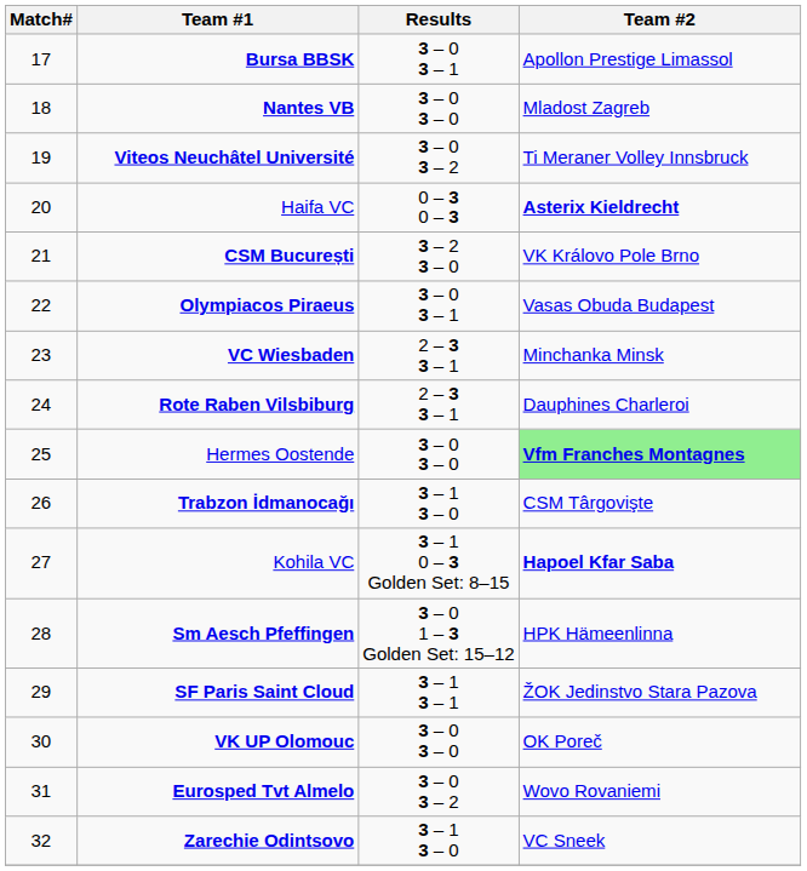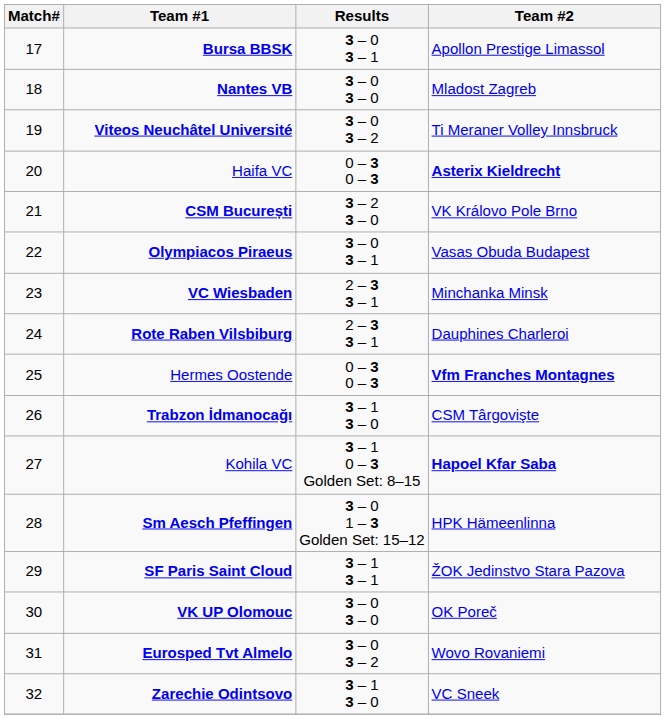Hermes Oostende | Results: 3 – 0 3 – 0 -> 0 – 3 0 – 3
Hermes Oostende | Team #2: lightgreen background -> no background
